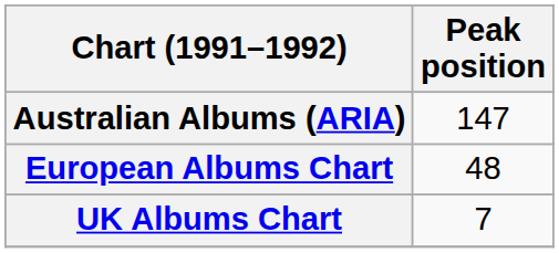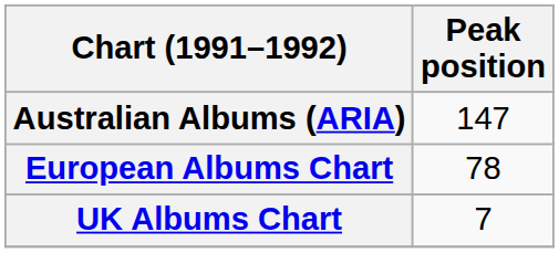European Albums Chart | Peak position: 48 -> 78
